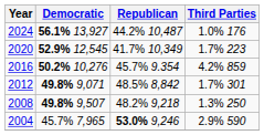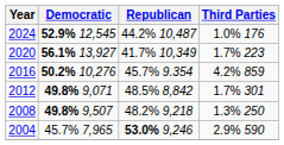2024 | Democratic: 56.1% 13,927 -> 52.9% 12,545
2020 | Democratic: 52.9% 12,545 -> 56.1% 13,927
